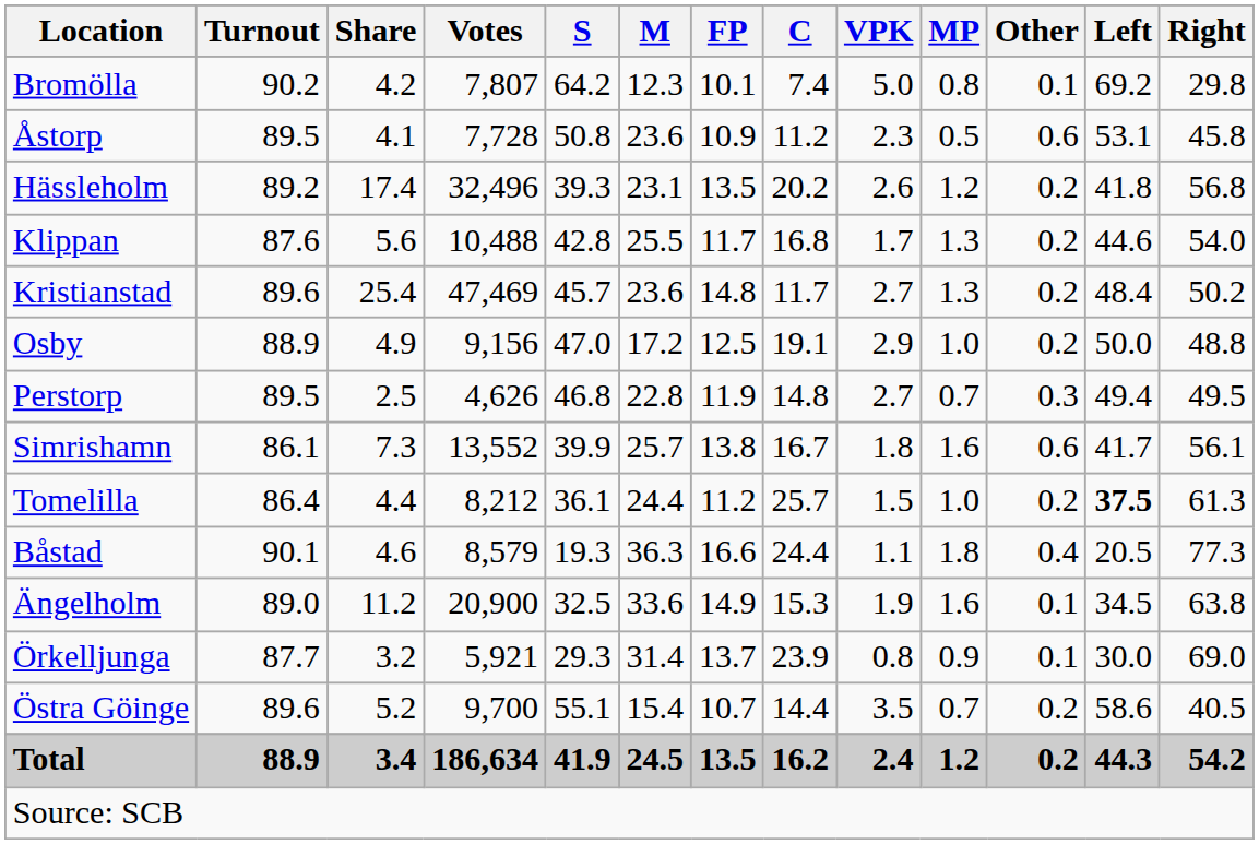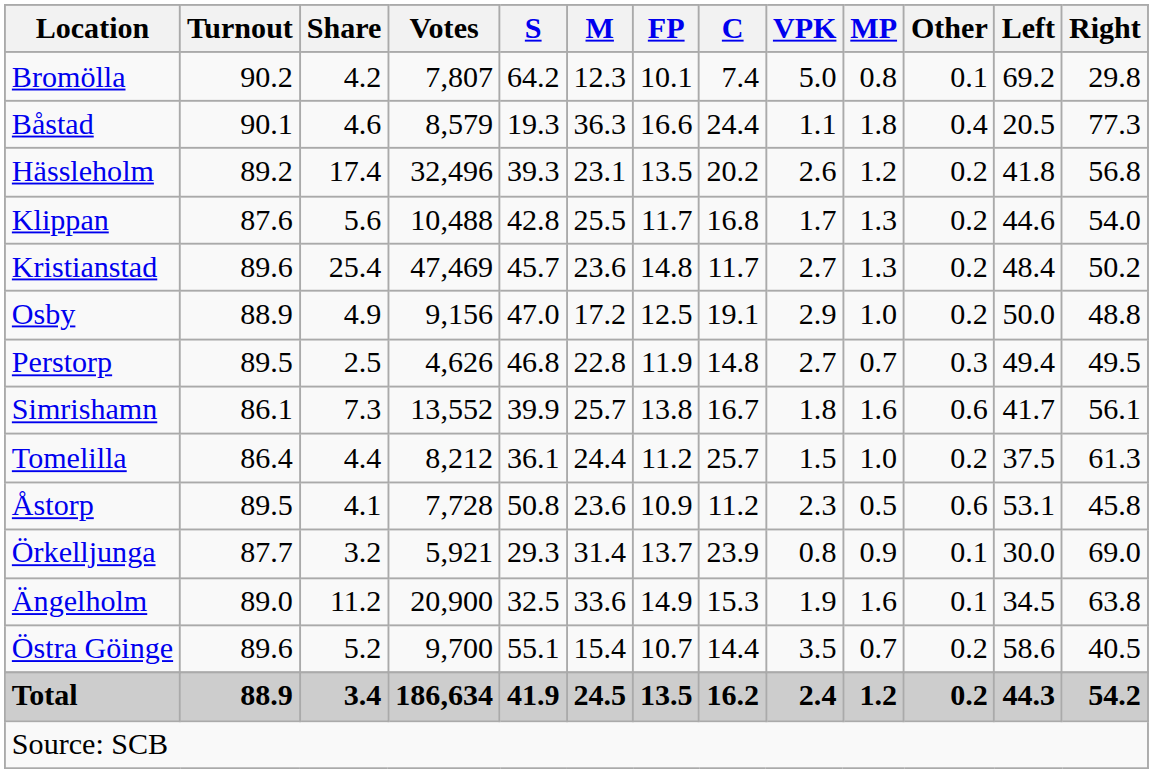rows swapped: Båstad <-> Åstorp
Tomelilla | Left: bold -> normal
rows swapped: Ängelholm <-> Örkelljunga
